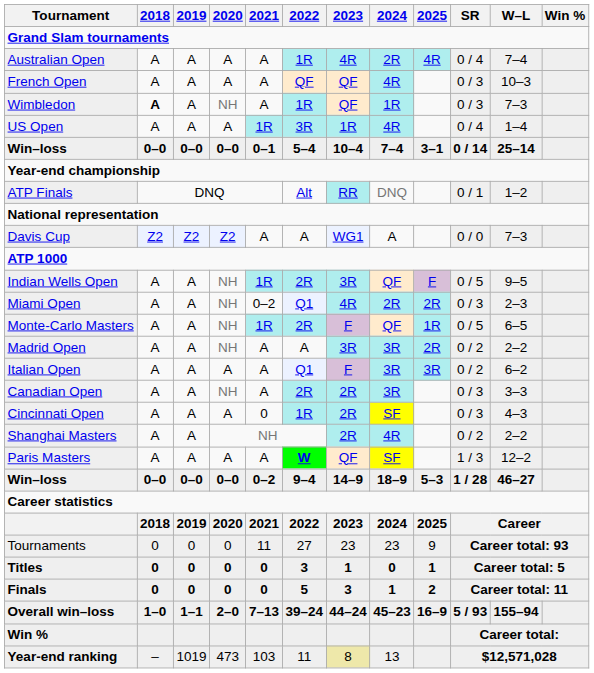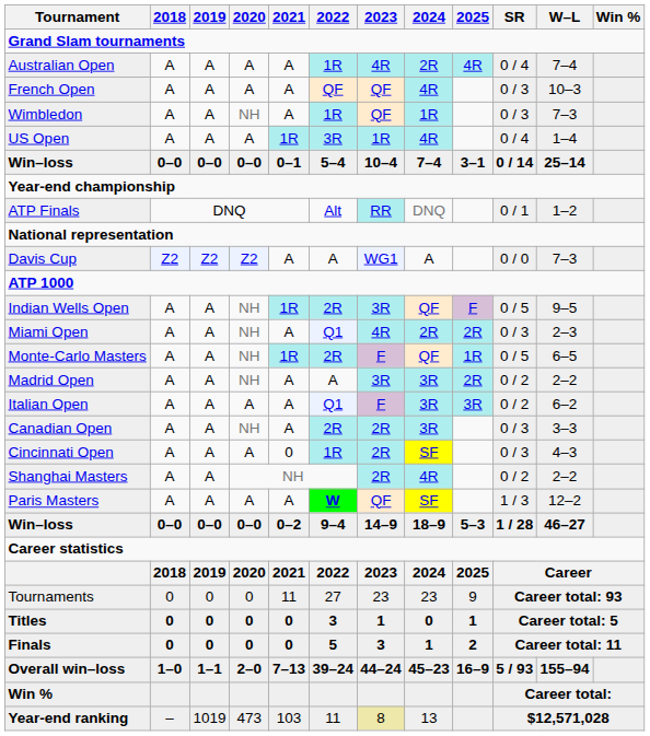Wimbledon | 2018: bold -> normal
Miami Open | 2021: 0–2 -> A
